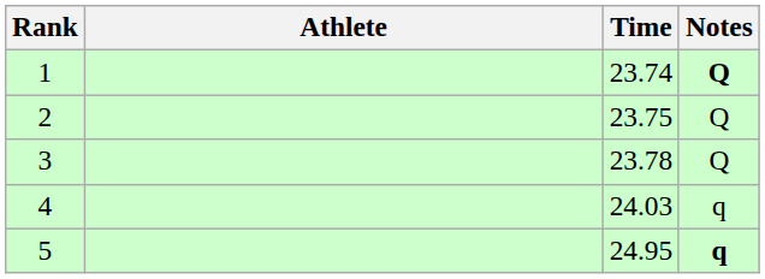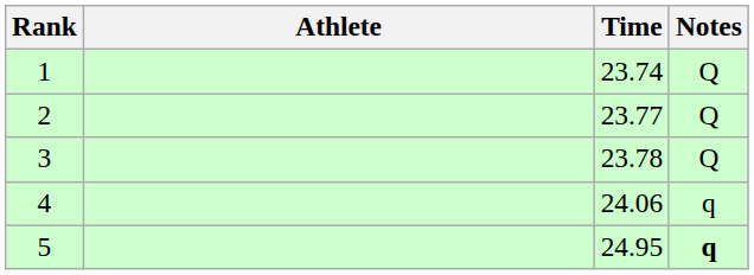1 | Notes: bold -> normal
2 | Time: 23.75 -> 23.77
4 | Time: 24.03 -> 24.06
